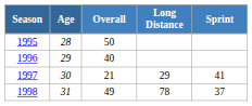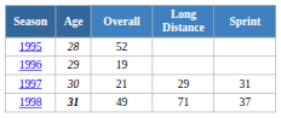1995 | Overall: 50 -> 52
1996 | Overall: 40 -> 19
1997 | Sprint: 41 -> 31
1998 | Age: normal -> bold
1998 | Long Distance: 78 -> 71
